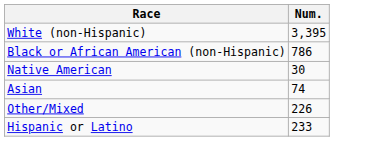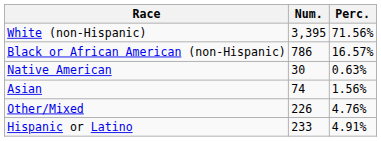+ column: Perc. | 71.56% | 16.57% | 0.63% | 1.56% | 4.76% | 4.91%
